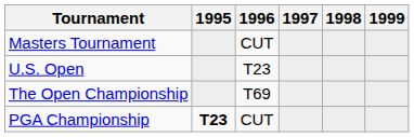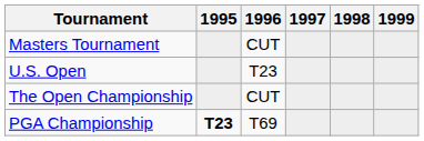The Open Championship | 1996: T69 -> CUT
PGA Championship | 1996: CUT -> T69
